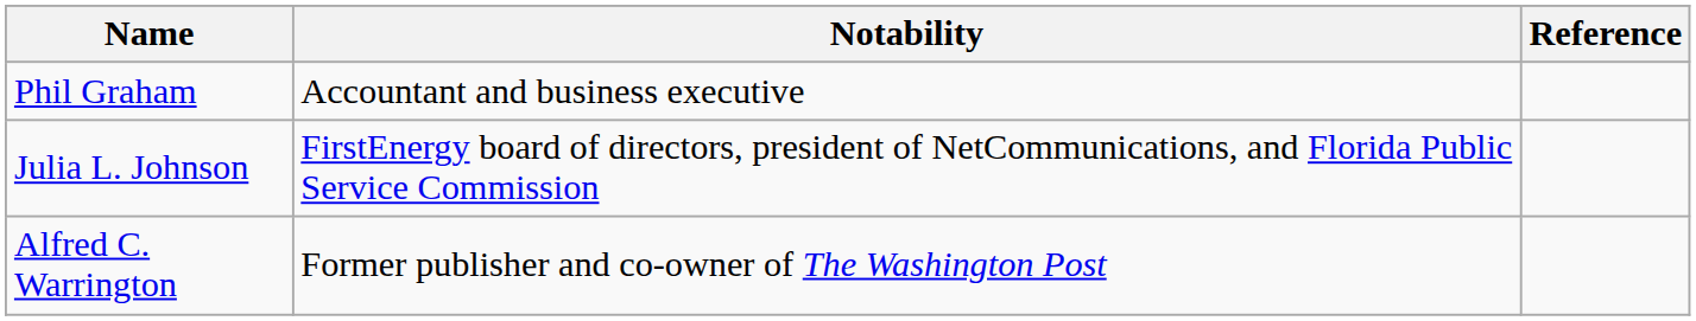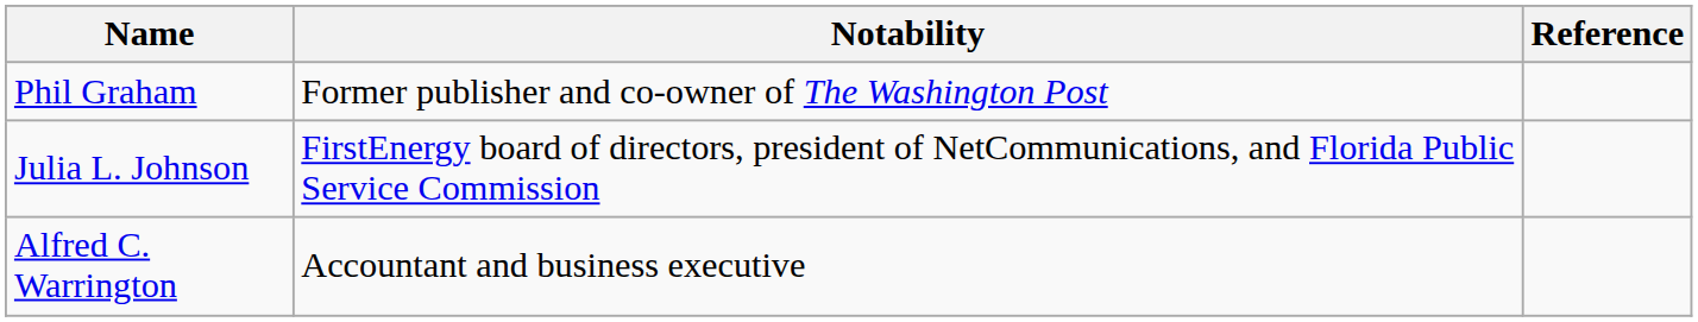Phil Graham | Notability: Accountant and business executive -> Former publisher and co-owner of The Washington Post
Alfred C. Warrington | Notability: Former publisher and co-owner of The Washington Post -> Accountant and business executive
